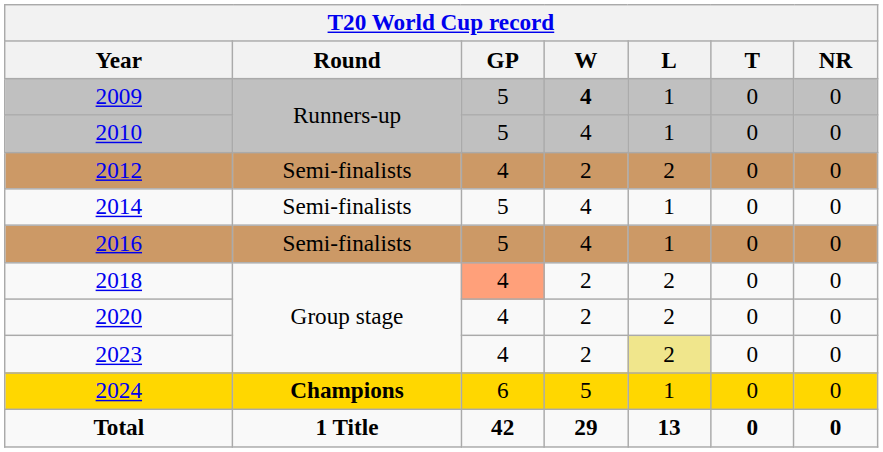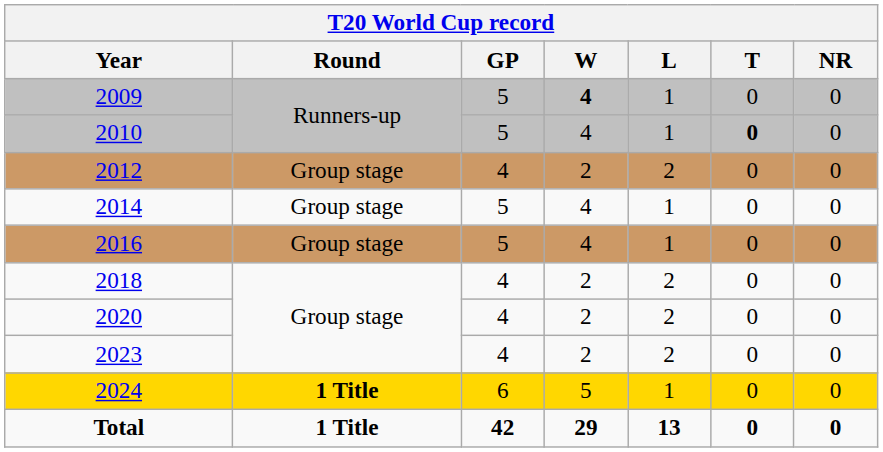2010 | T: normal -> bold
2012 | Round: Semi-finalists -> Group stage
2014 | Round: Semi-finalists -> Group stage
2016 | Round: Semi-finalists -> Group stage
2018 | GP: lightsalmon background -> no background
2023 | L: khaki background -> no background
2024 | Round: Champions -> 1 Title
